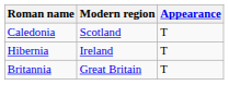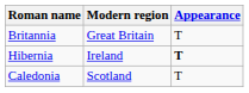rows swapped: Britannia <-> Caledonia
Hibernia | Appearance: normal -> bold
